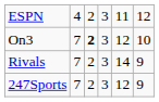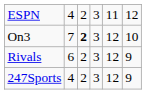Rivals | column 2: 7 -> 6
Rivals | column 5: 14 -> 12
247Sports | column 2: 7 -> 4
